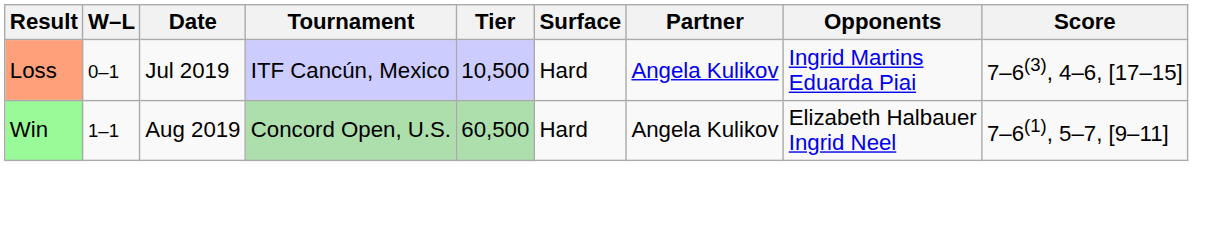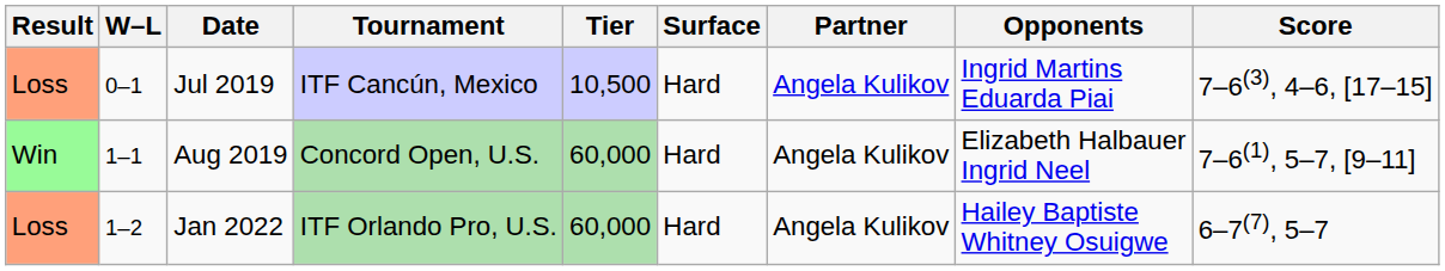Aug 2019 | Tier: 60,500 -> 60,000
+ row: Loss | 1–2 | Jan 2022 | ITF Orlando Pro, U.S. | 60,000 | Hard | Angela Kulikov | Hailey Baptiste Whitney Osuigwe | 6–7(7), 5–7
